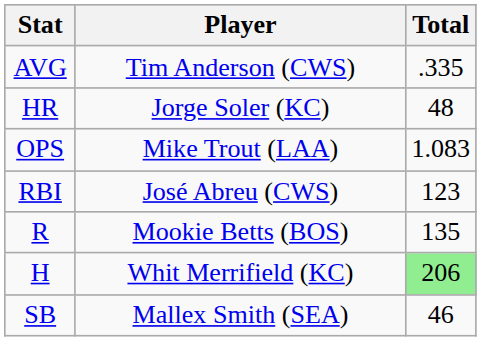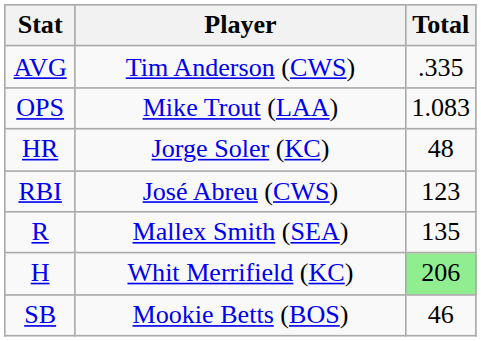rows swapped: OPS <-> HR
R | Player: Mookie Betts (BOS) -> Mallex Smith (SEA)
SB | Player: Mallex Smith (SEA) -> Mookie Betts (BOS)
